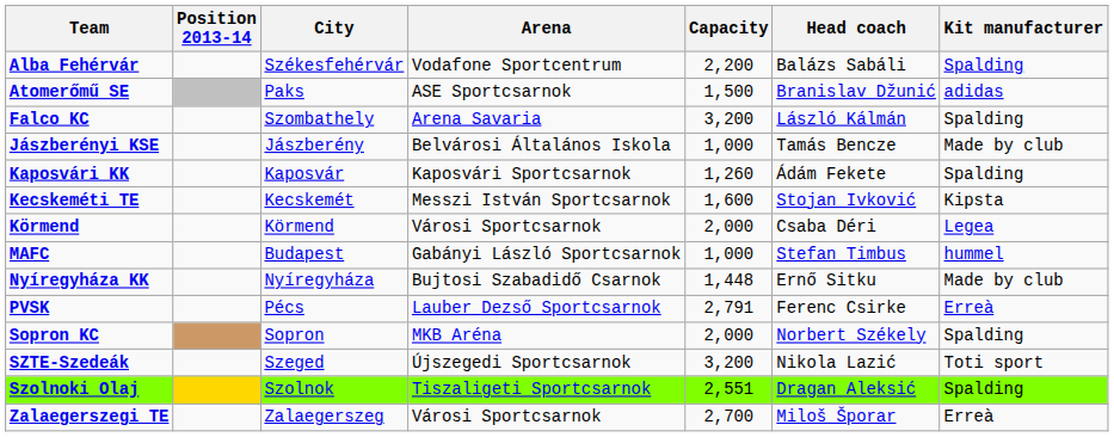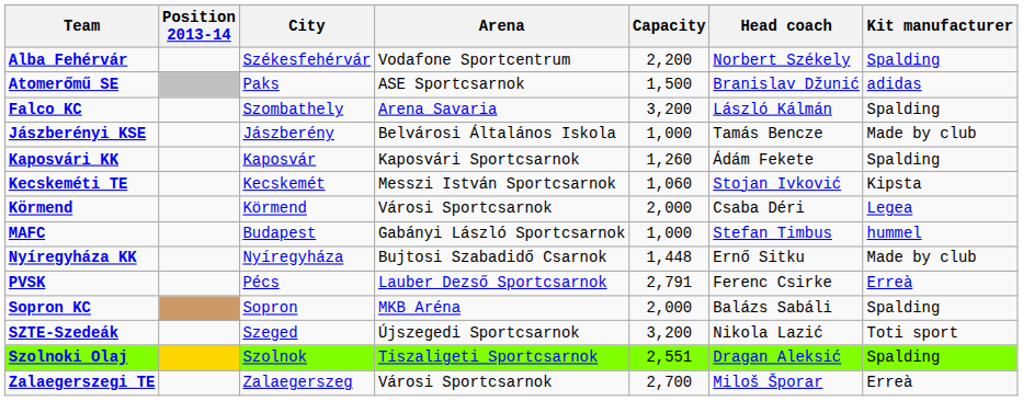Alba Fehérvár | Head coach: Balázs Sabáli -> Norbert Székely
Kecskeméti TE | Capacity: 1,600 -> 1,060
Sopron KC | Head coach: Norbert Székely -> Balázs Sabáli
